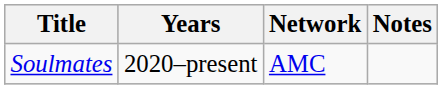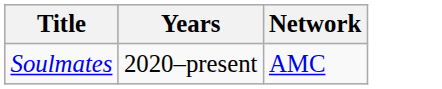- column: Notes
